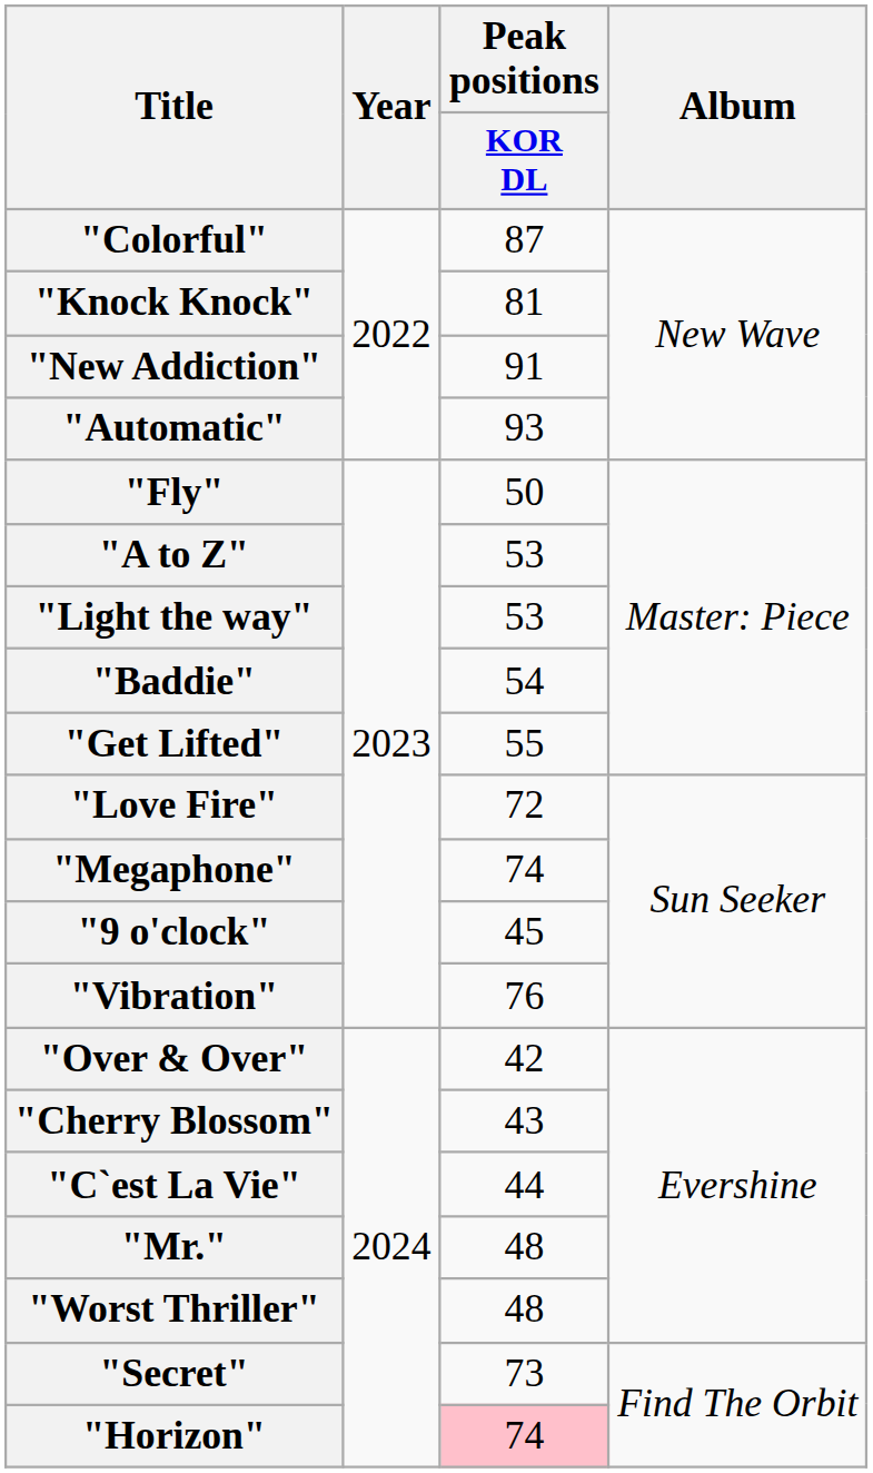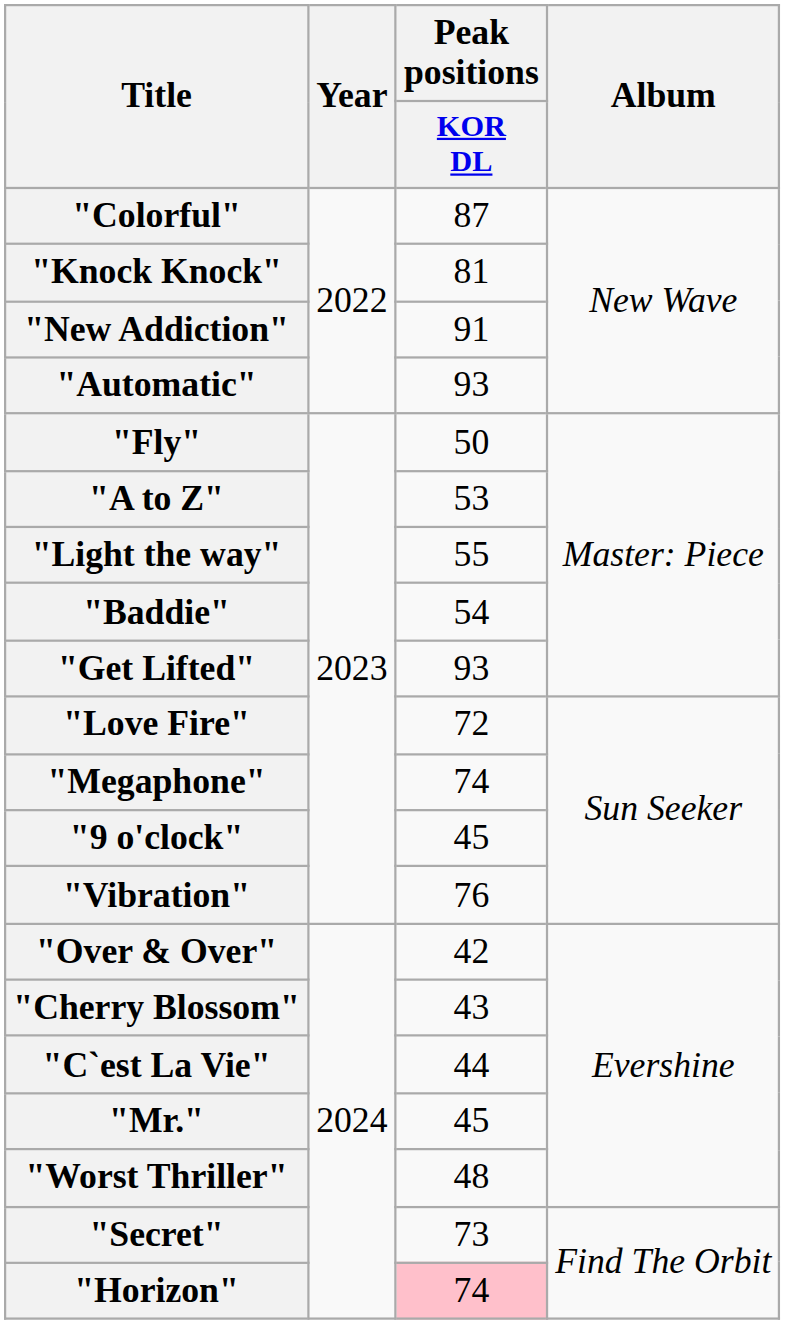"Light the way" | Peak positions / KOR DL: 53 -> 55
"Get Lifted" | Peak positions / KOR DL: 55 -> 93
"Mr." | Peak positions / KOR DL: 48 -> 45
